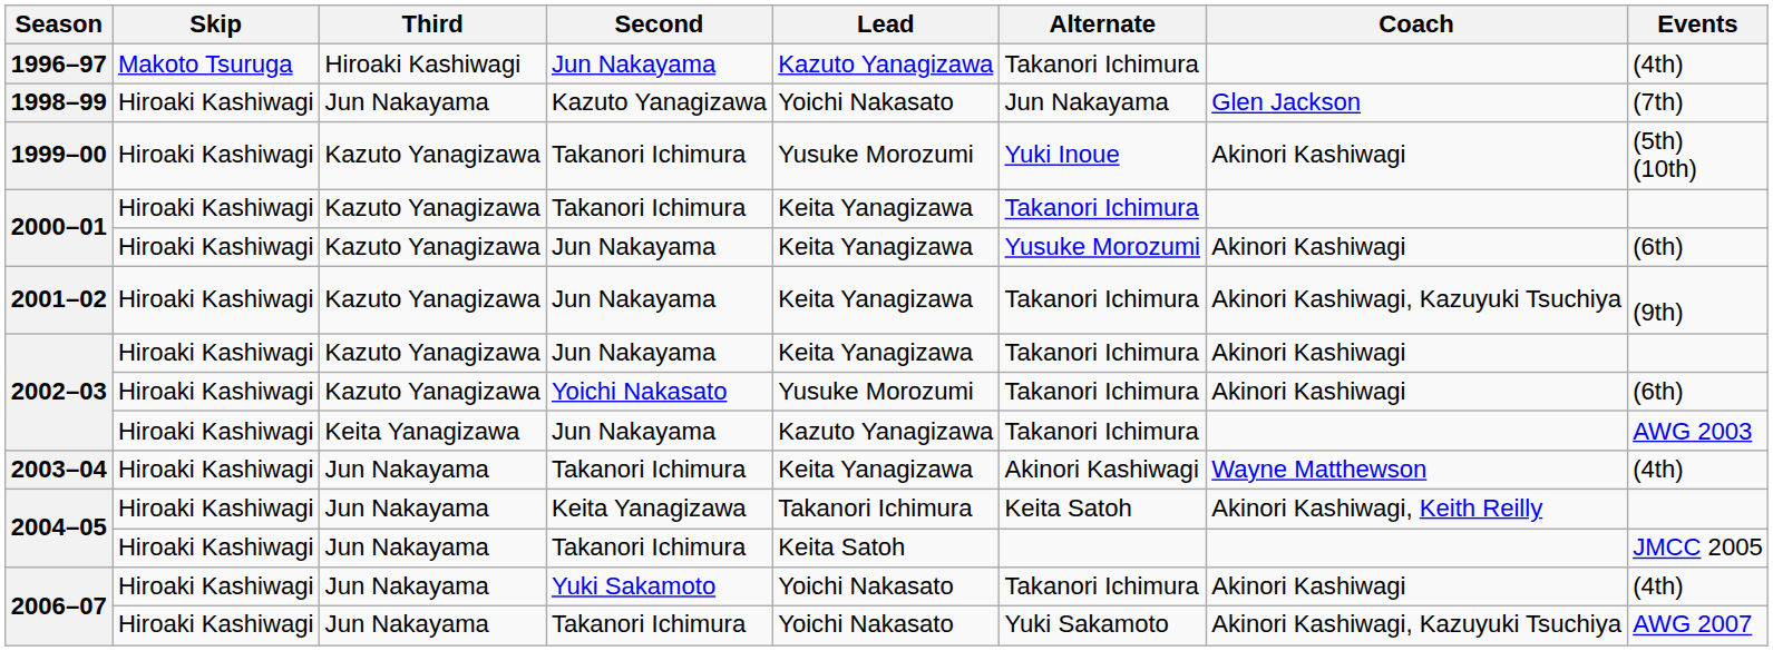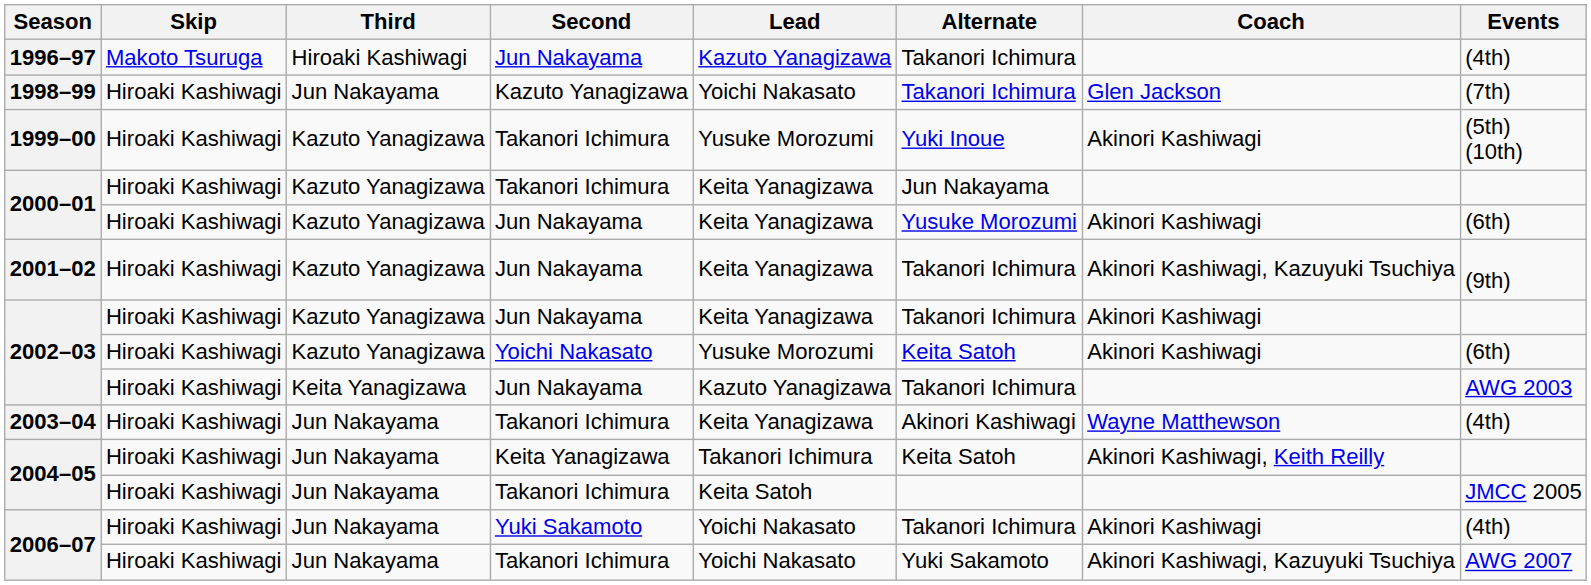1998–99 | Alternate: Jun Nakayama -> Takanori Ichimura
2000–01 / Takanori Ichimura | Alternate: Takanori Ichimura -> Jun Nakayama
2002–03 / Yoichi Nakasato | Alternate: Takanori Ichimura -> Keita Satoh
